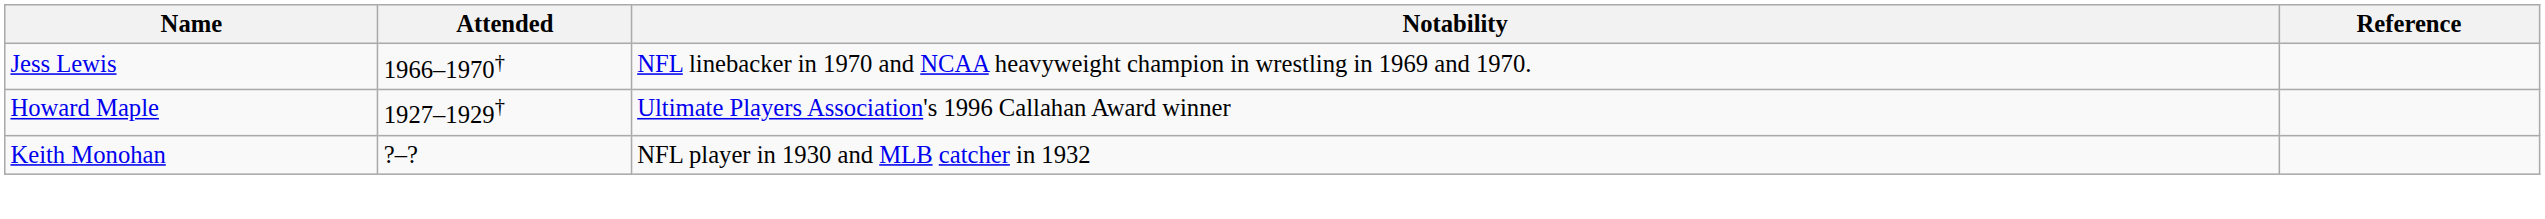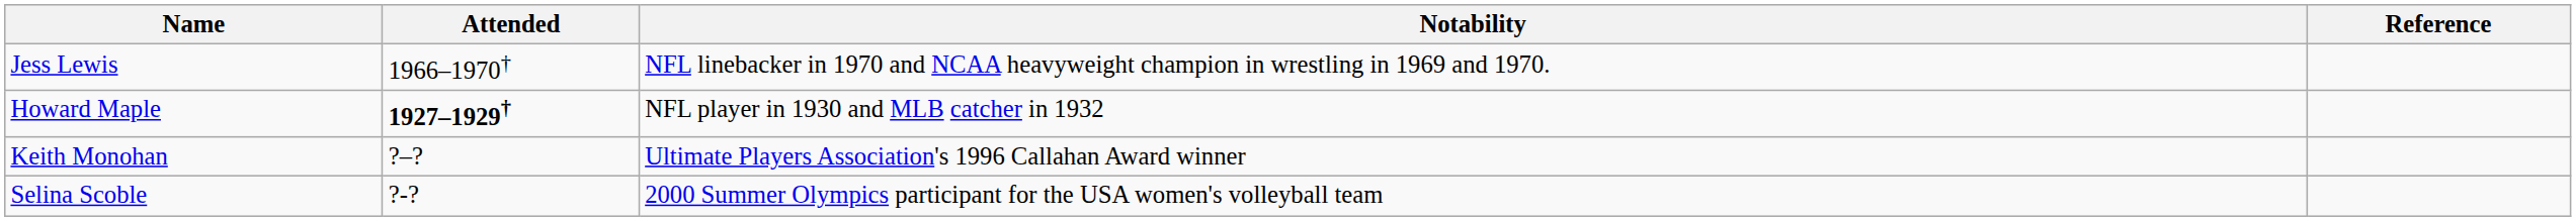Howard Maple | Attended: normal -> bold
Howard Maple | Notability: Ultimate Players Association's 1996 Callahan Award winner -> NFL player in 1930 and MLB catcher in 1932
Keith Monohan | Notability: NFL player in 1930 and MLB catcher in 1932 -> Ultimate Players Association's 1996 Callahan Award winner
+ row: Selina Scoble | ?-? | 2000 Summer Olympics participant for the USA women's volleyball team
